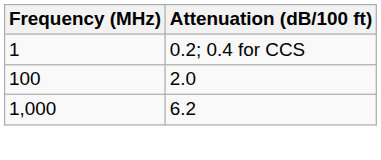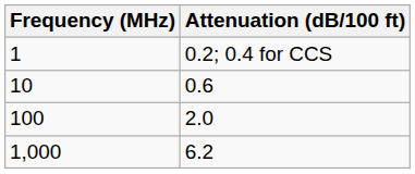+ row: 10 | 0.6
